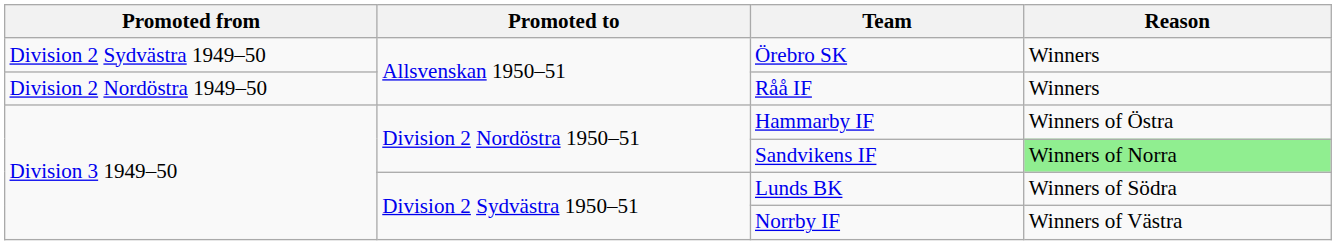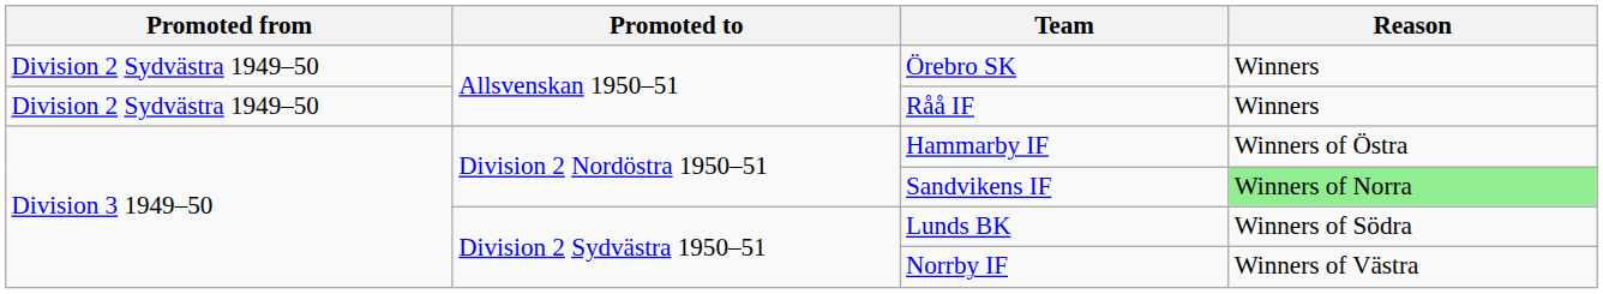Råå IF | Promoted from: Division 2 Nordöstra 1949–50 -> Division 2 Sydvästra 1949–50
